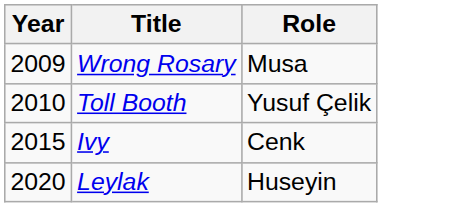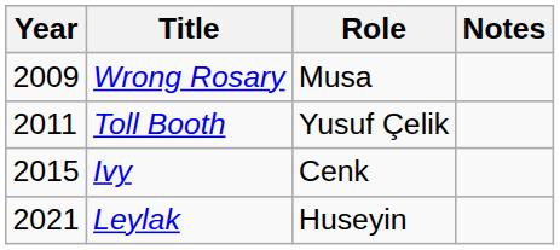+ column: Notes
Toll Booth | Year: 2010 -> 2011
Leylak | Year: 2020 -> 2021
